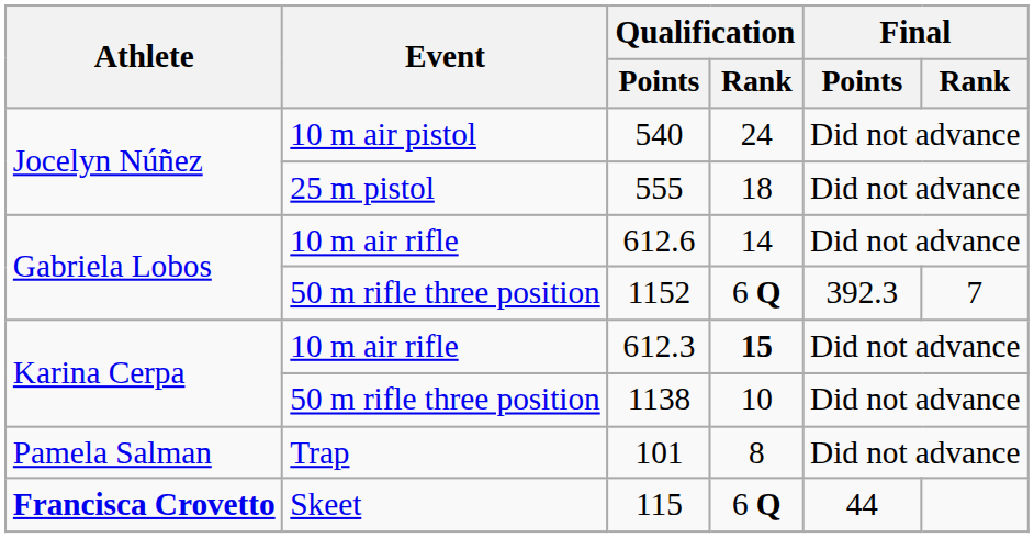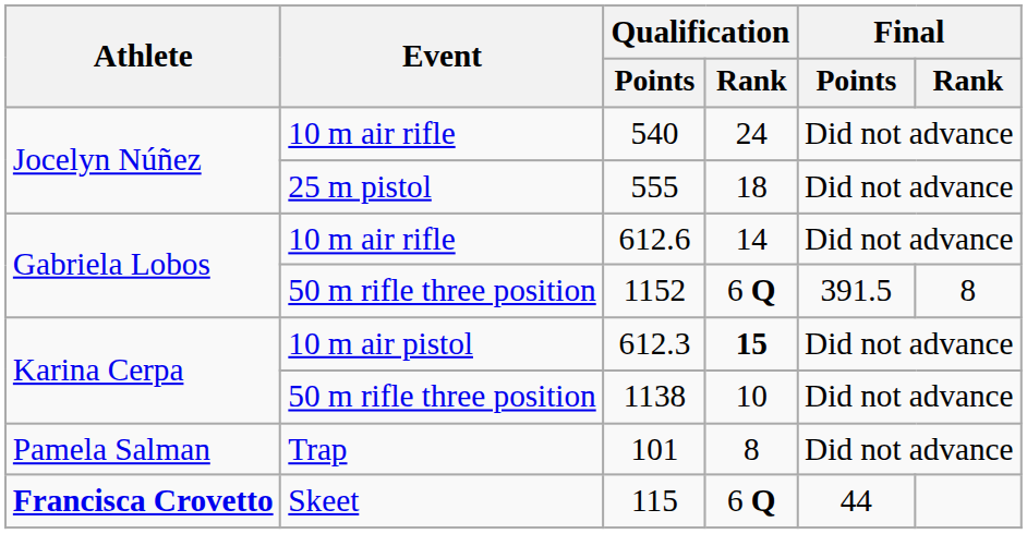540 | Event: 10 m air pistol -> 10 m air rifle
1152 | Final / Points: 392.3 -> 391.5
1152 | Final / Rank: 7 -> 8
612.3 | Event: 10 m air rifle -> 10 m air pistol
